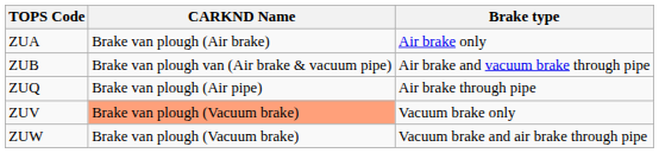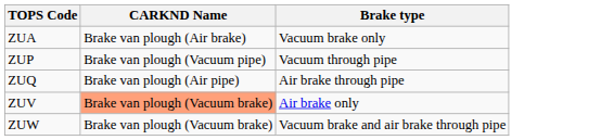ZUA | Brake type: Air brake only -> Vacuum brake only
- row: ZUB | Brake van plough van (Air brake & vacuum pipe) | Air brake and vacuum brake through pipe
+ row: ZUP | Brake van plough (Vacuum pipe) | Vacuum through pipe
ZUV | Brake type: Vacuum brake only -> Air brake only
